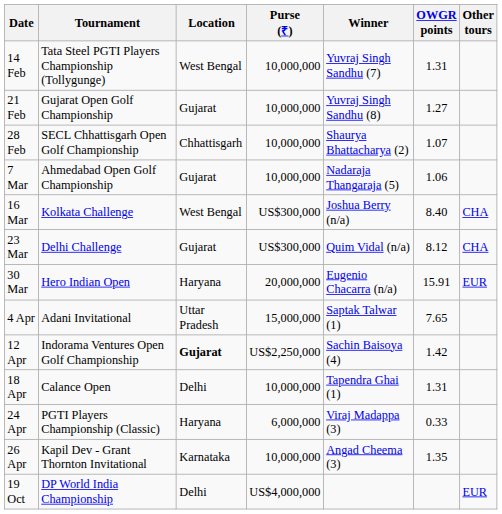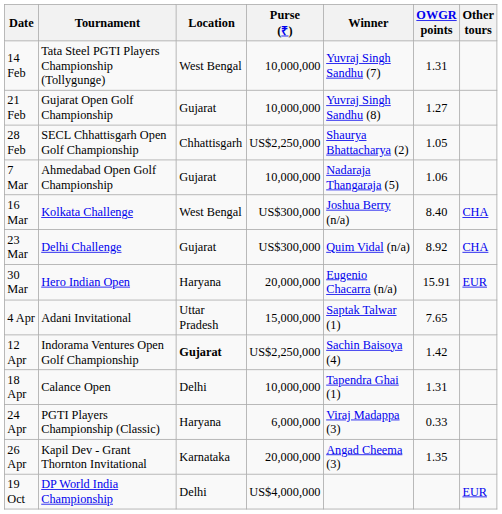28 Feb | Purse (₹): 10,000,000 -> US$2,250,000
28 Feb | OWGR points: 1.07 -> 1.05
23 Mar | OWGR points: 8.12 -> 8.92
26 Apr | Purse (₹): 10,000,000 -> 20,000,000
